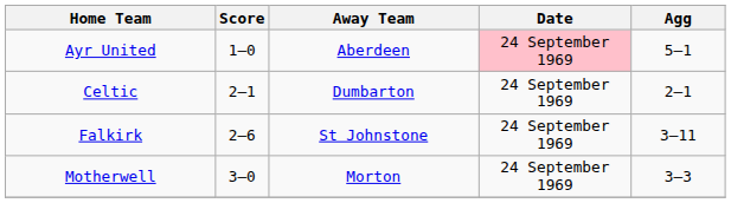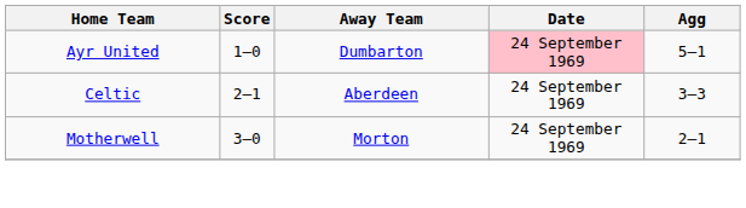Ayr United | Away Team: Aberdeen -> Dumbarton
Celtic | Away Team: Dumbarton -> Aberdeen
Celtic | Agg: 2–1 -> 3–3
- row: Falkirk | 2–6 | St Johnstone | 24 September 1969 | 3–11
Motherwell | Agg: 3–3 -> 2–1
